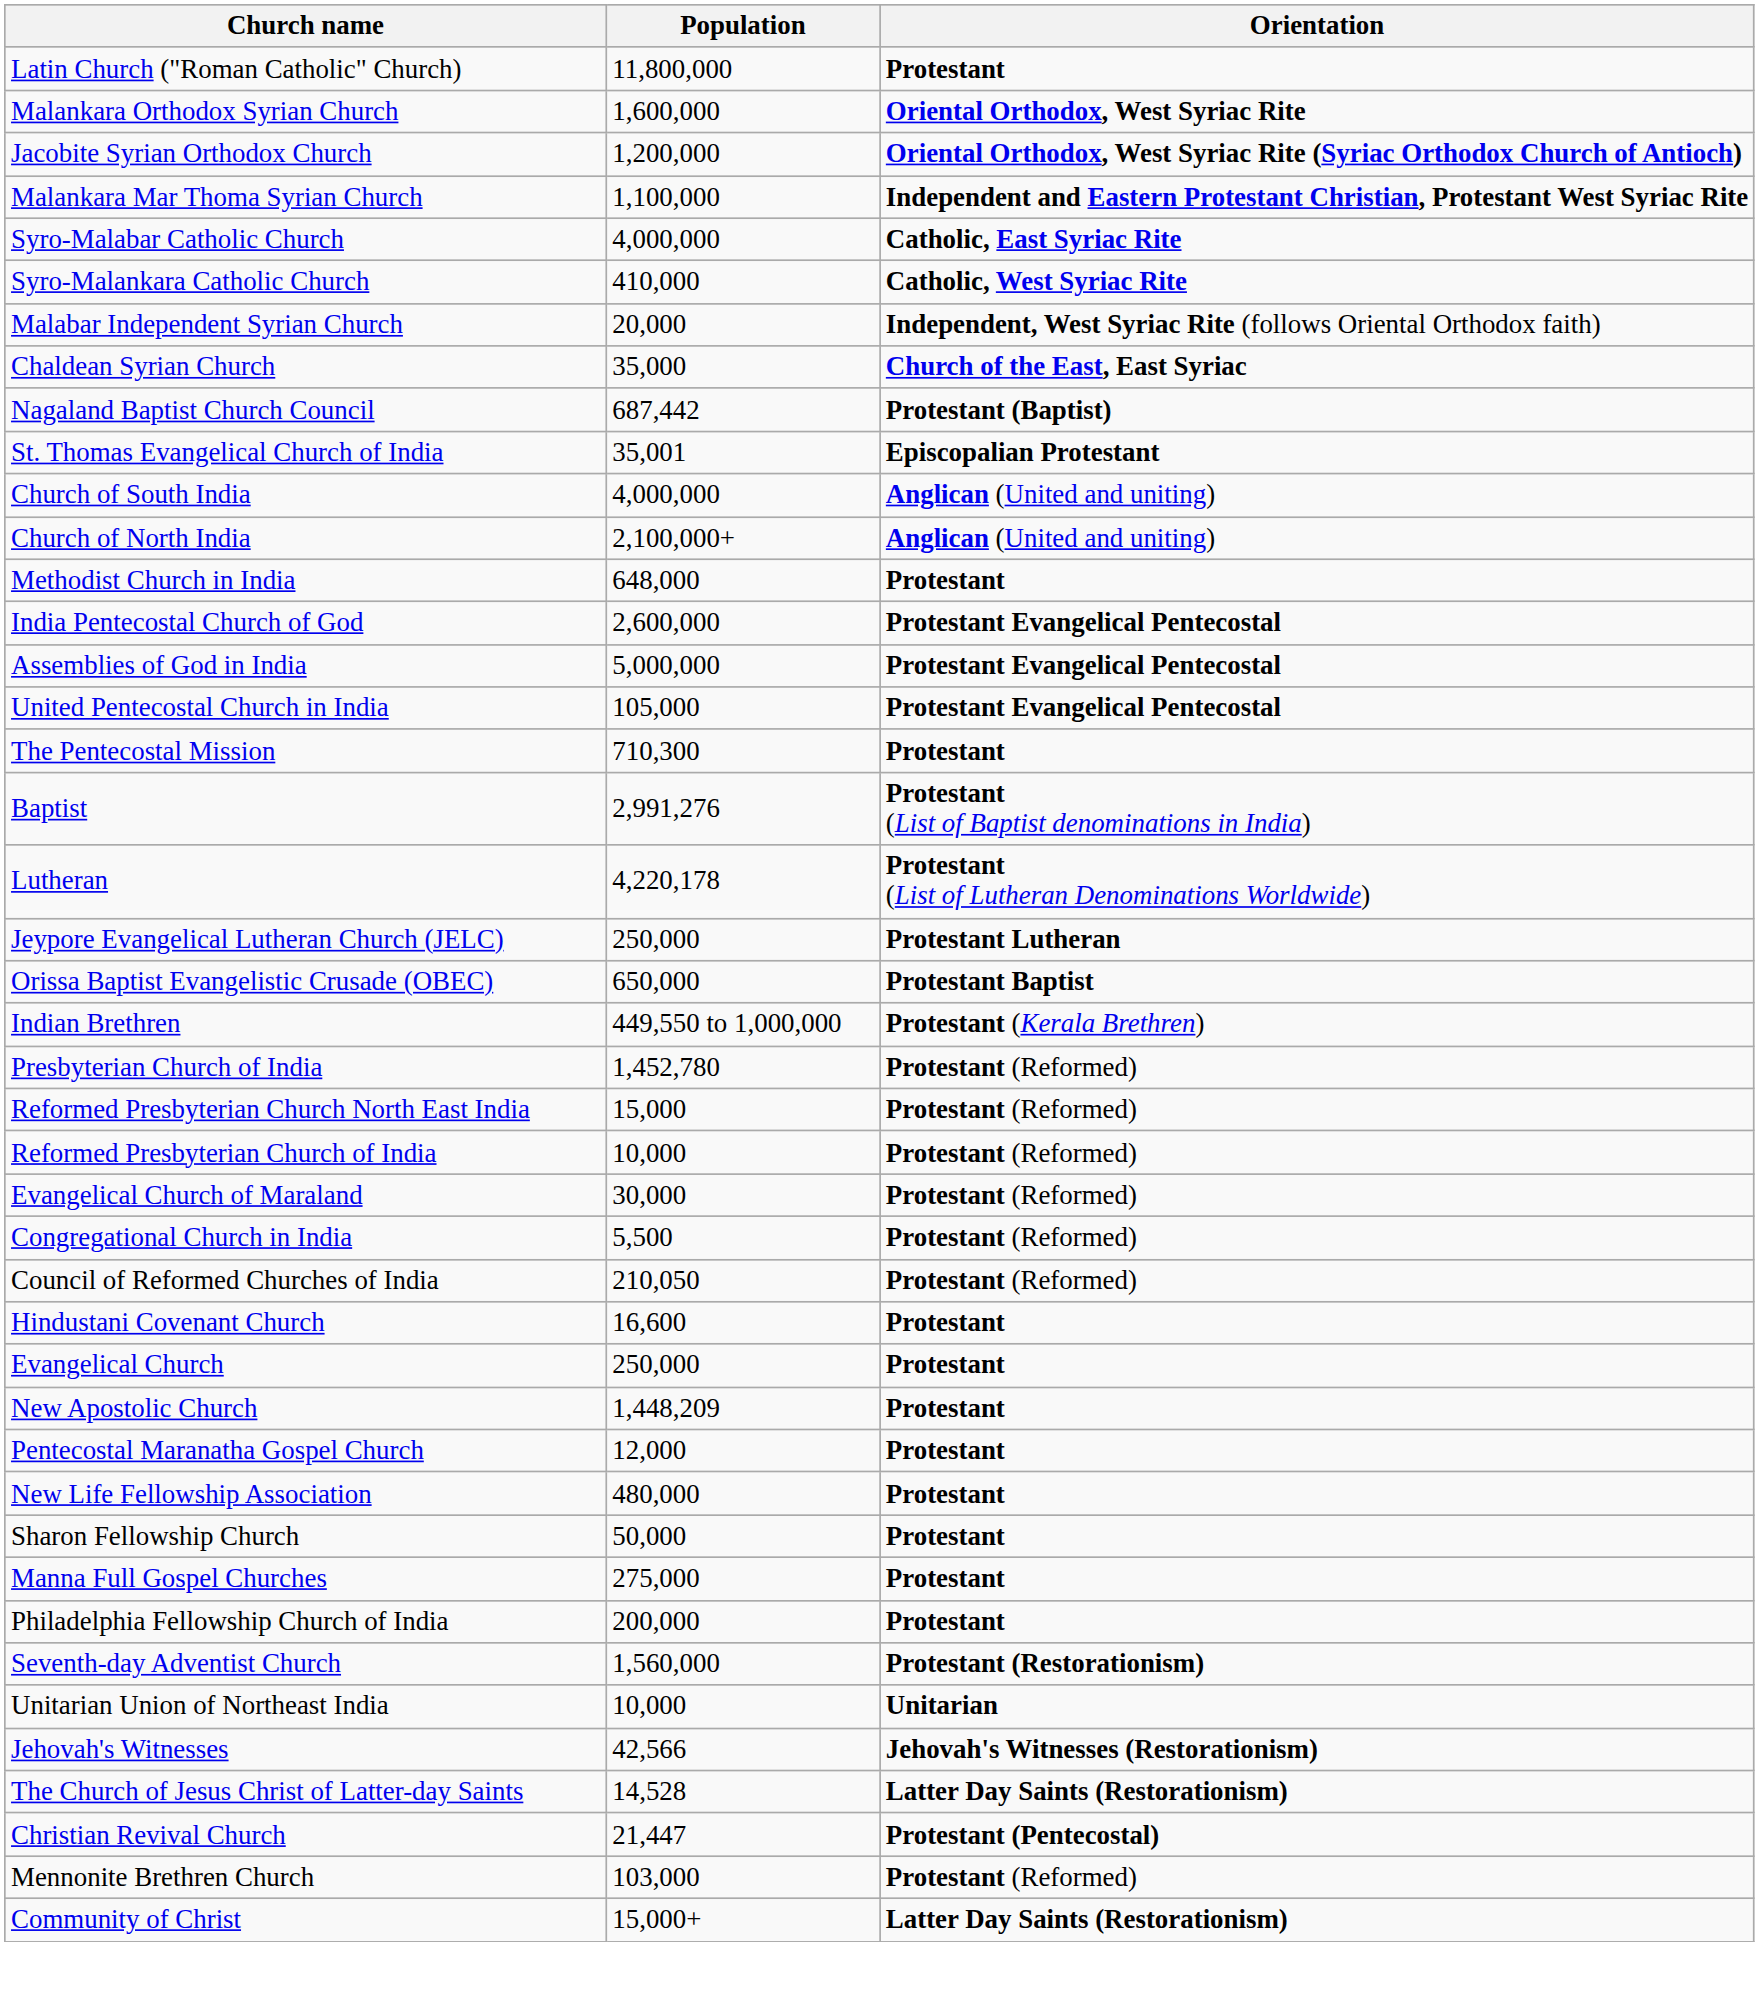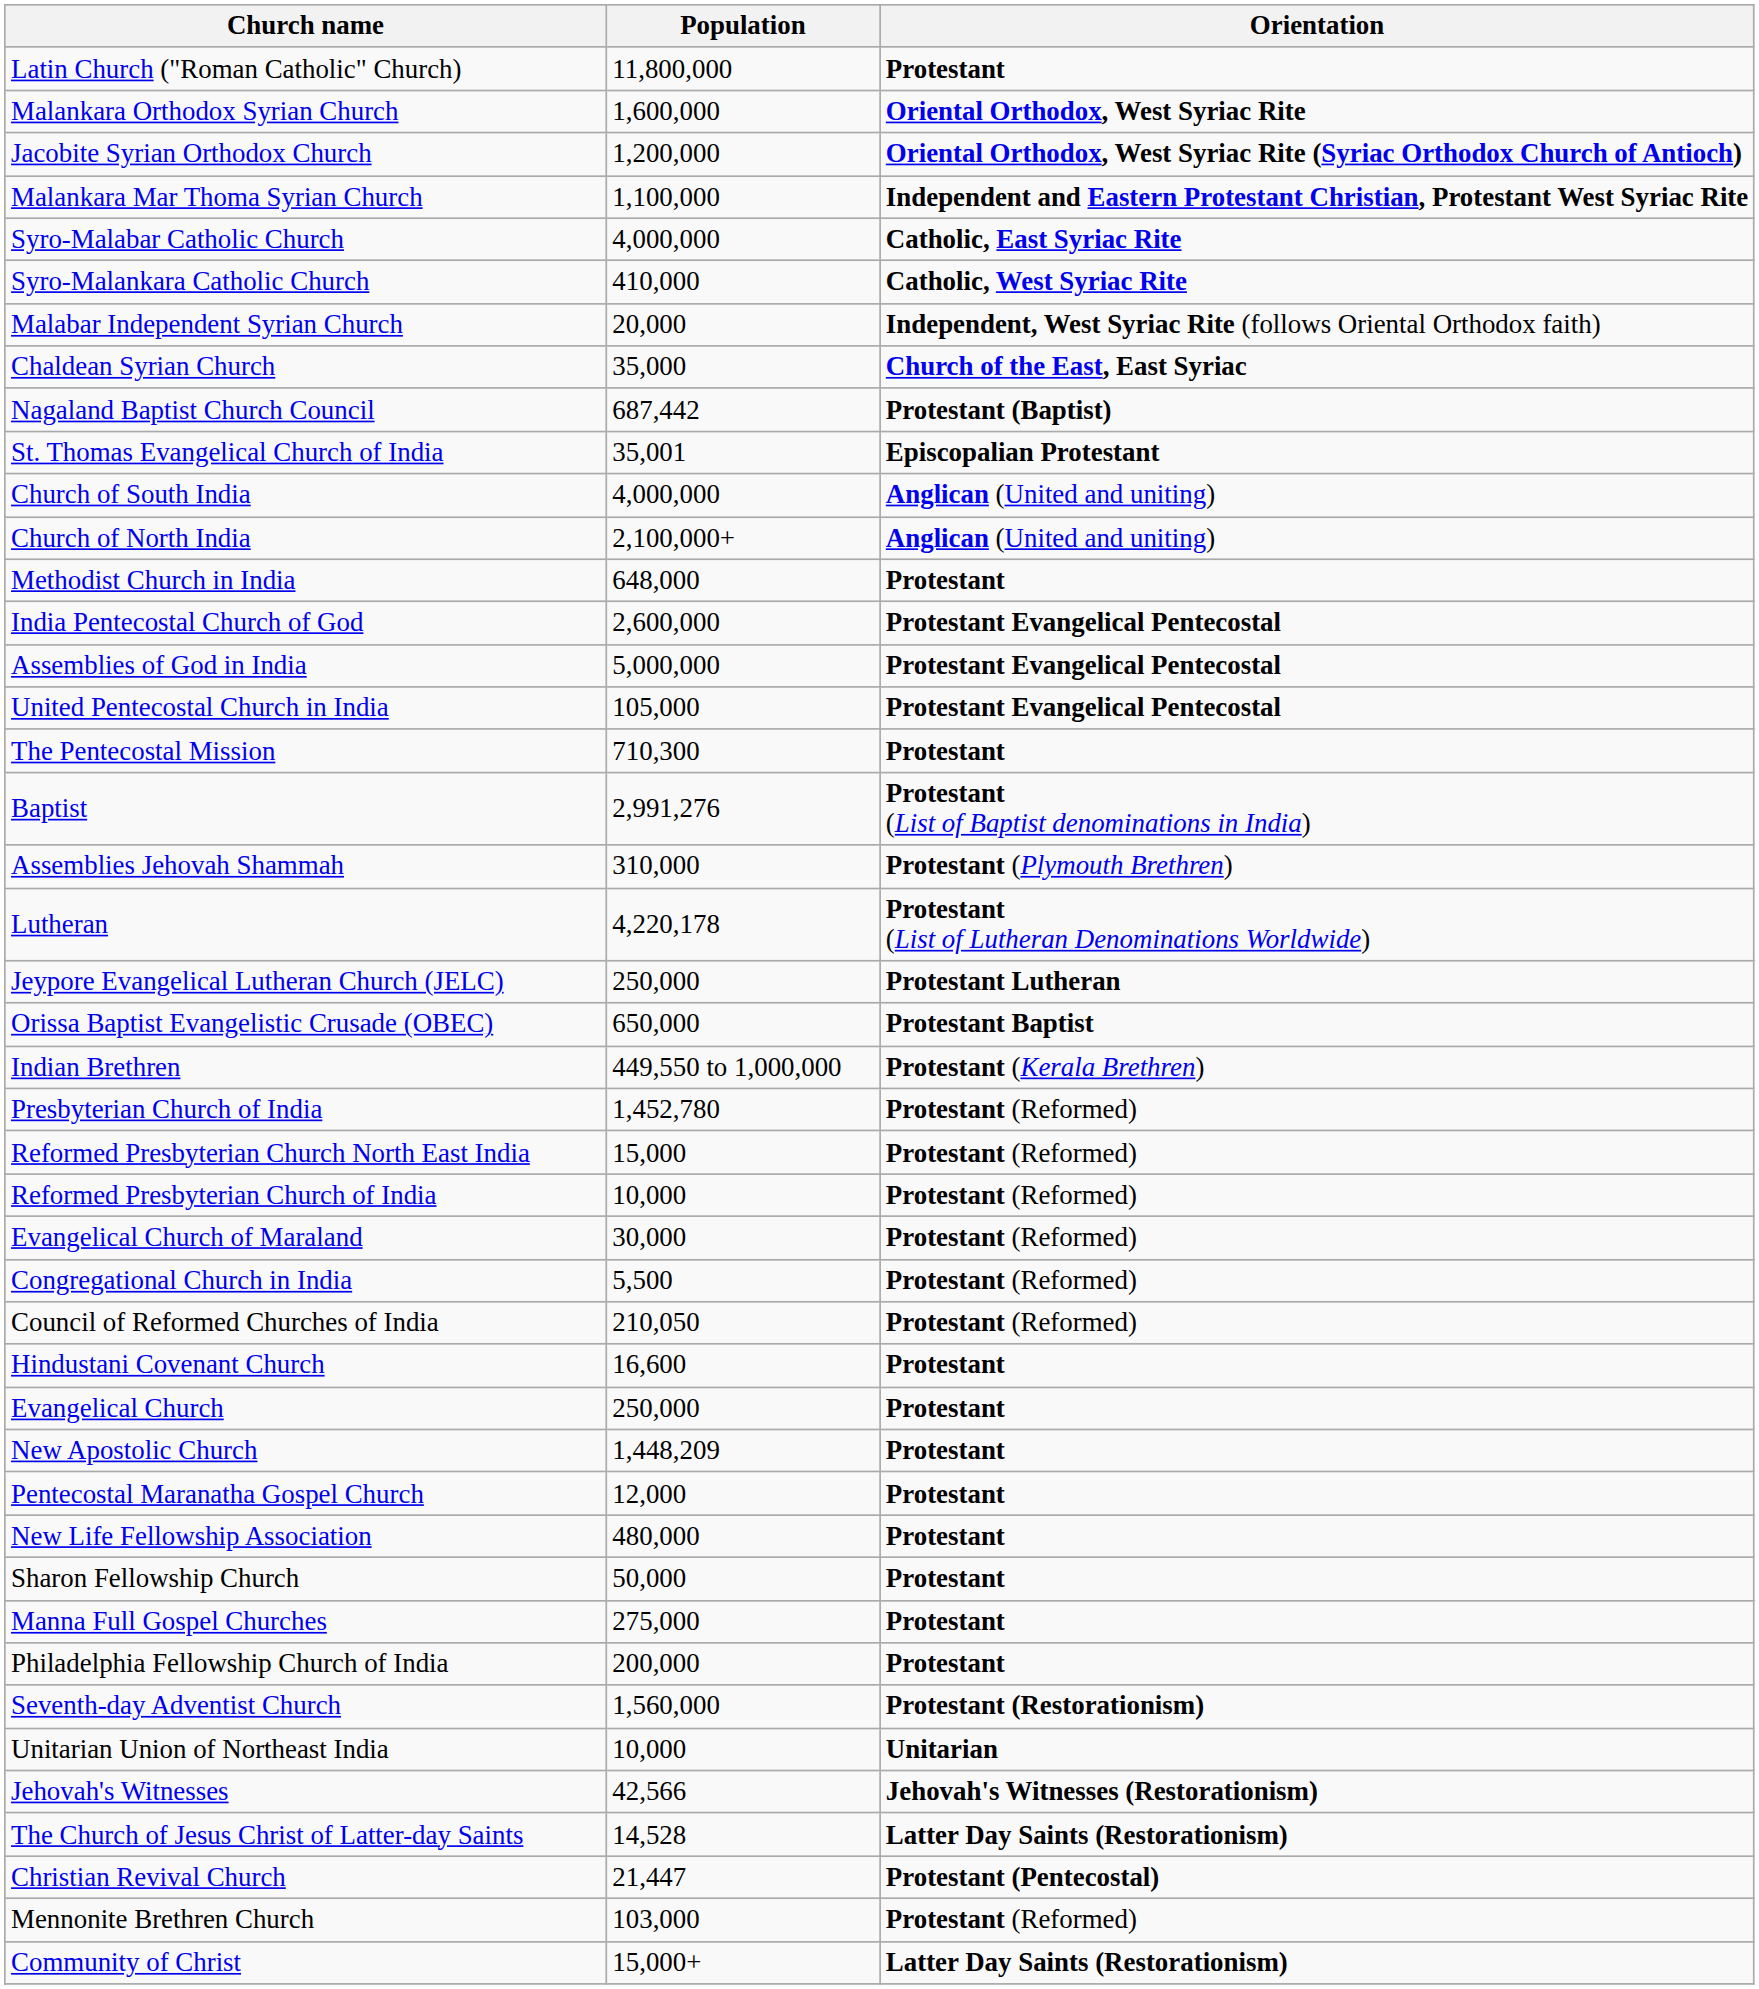+ row: Assemblies Jehovah Shammah | 310,000 | Protestant (Plymouth Brethren)
